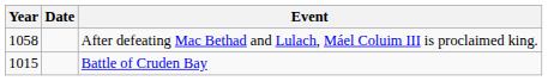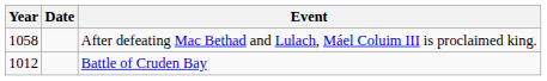Battle of Cruden Bay | Year: 1015 -> 1012
